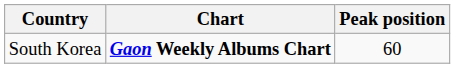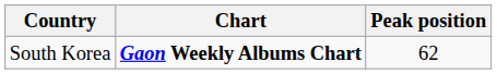South Korea | Peak position: 60 -> 62
